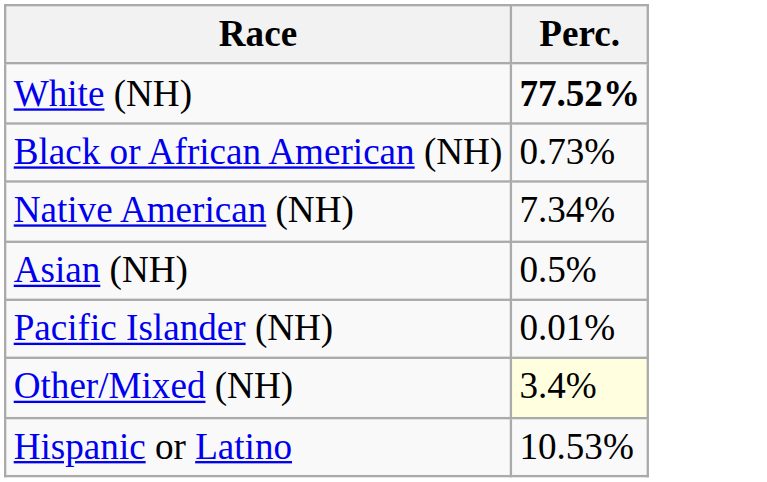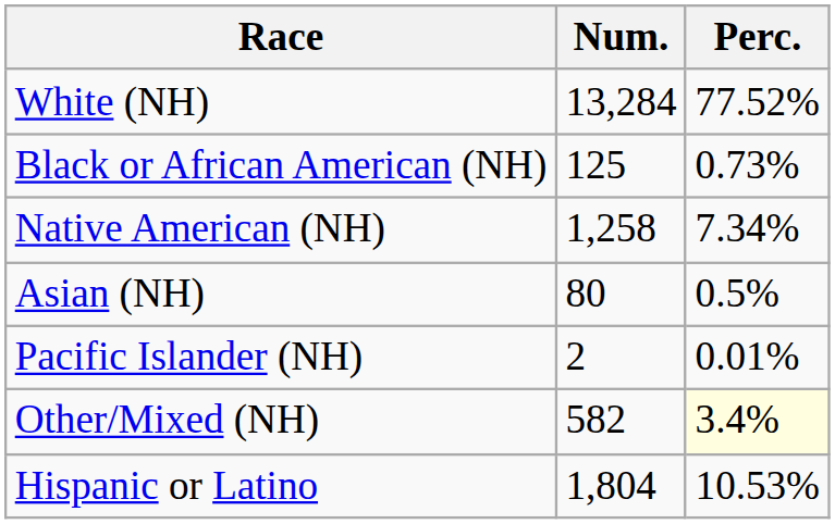+ column: Num. | 13,284 | 125 | 1,258 | 80 | 2 | 582 | 1,804
White (NH) | Perc.: bold -> normal
